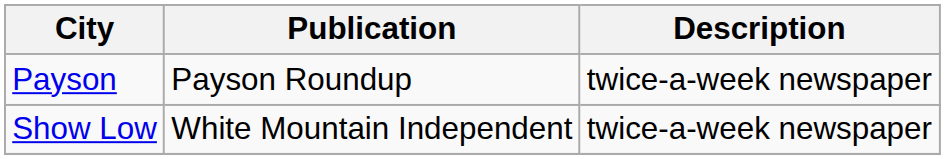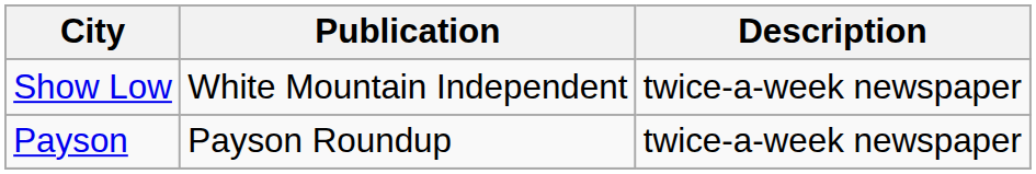rows swapped: Show Low <-> Payson
